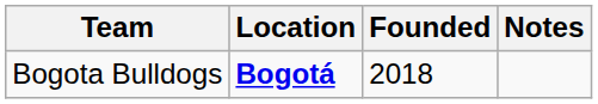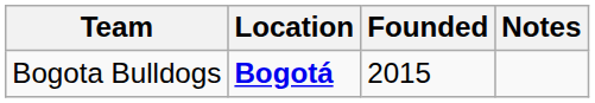Bogota Bulldogs | Founded: 2018 -> 2015
